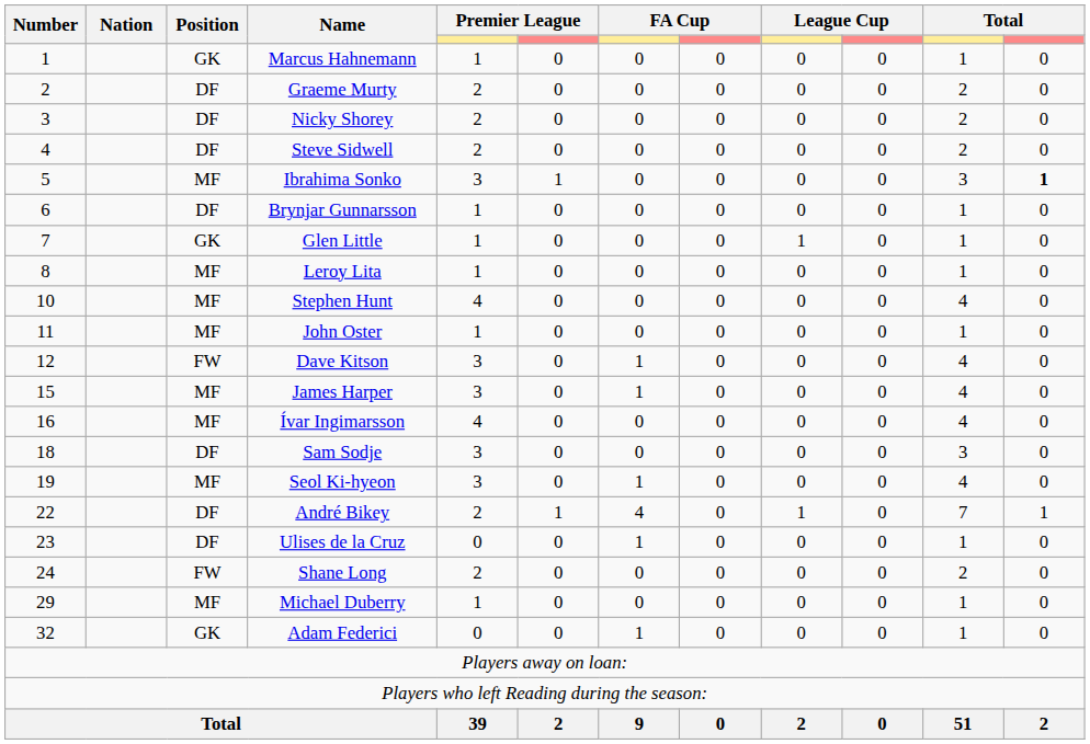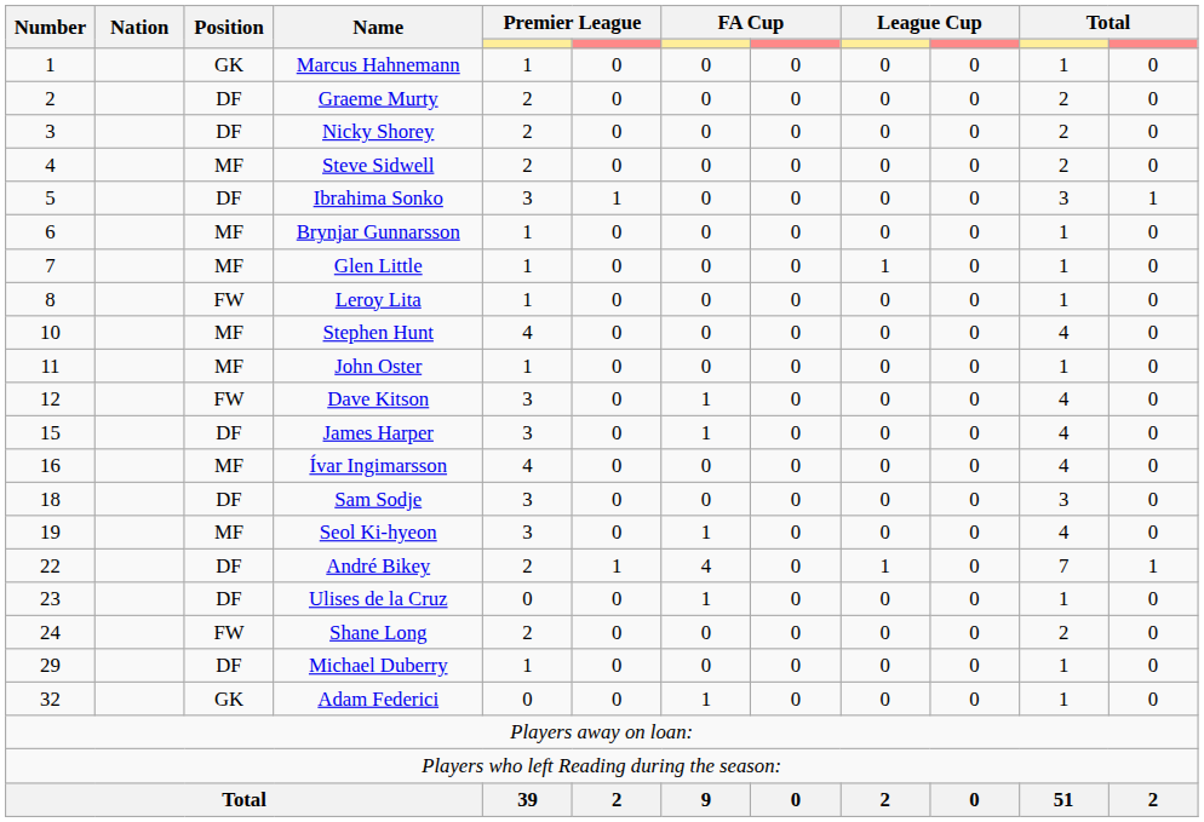Steve Sidwell | Position: DF -> MF
Ibrahima Sonko | Position: MF -> DF
Ibrahima Sonko | column 12: bold -> normal
Brynjar Gunnarsson | Position: DF -> MF
Glen Little | Position: GK -> MF
Leroy Lita | Position: MF -> FW
James Harper | Position: MF -> DF
Michael Duberry | Position: MF -> DF
